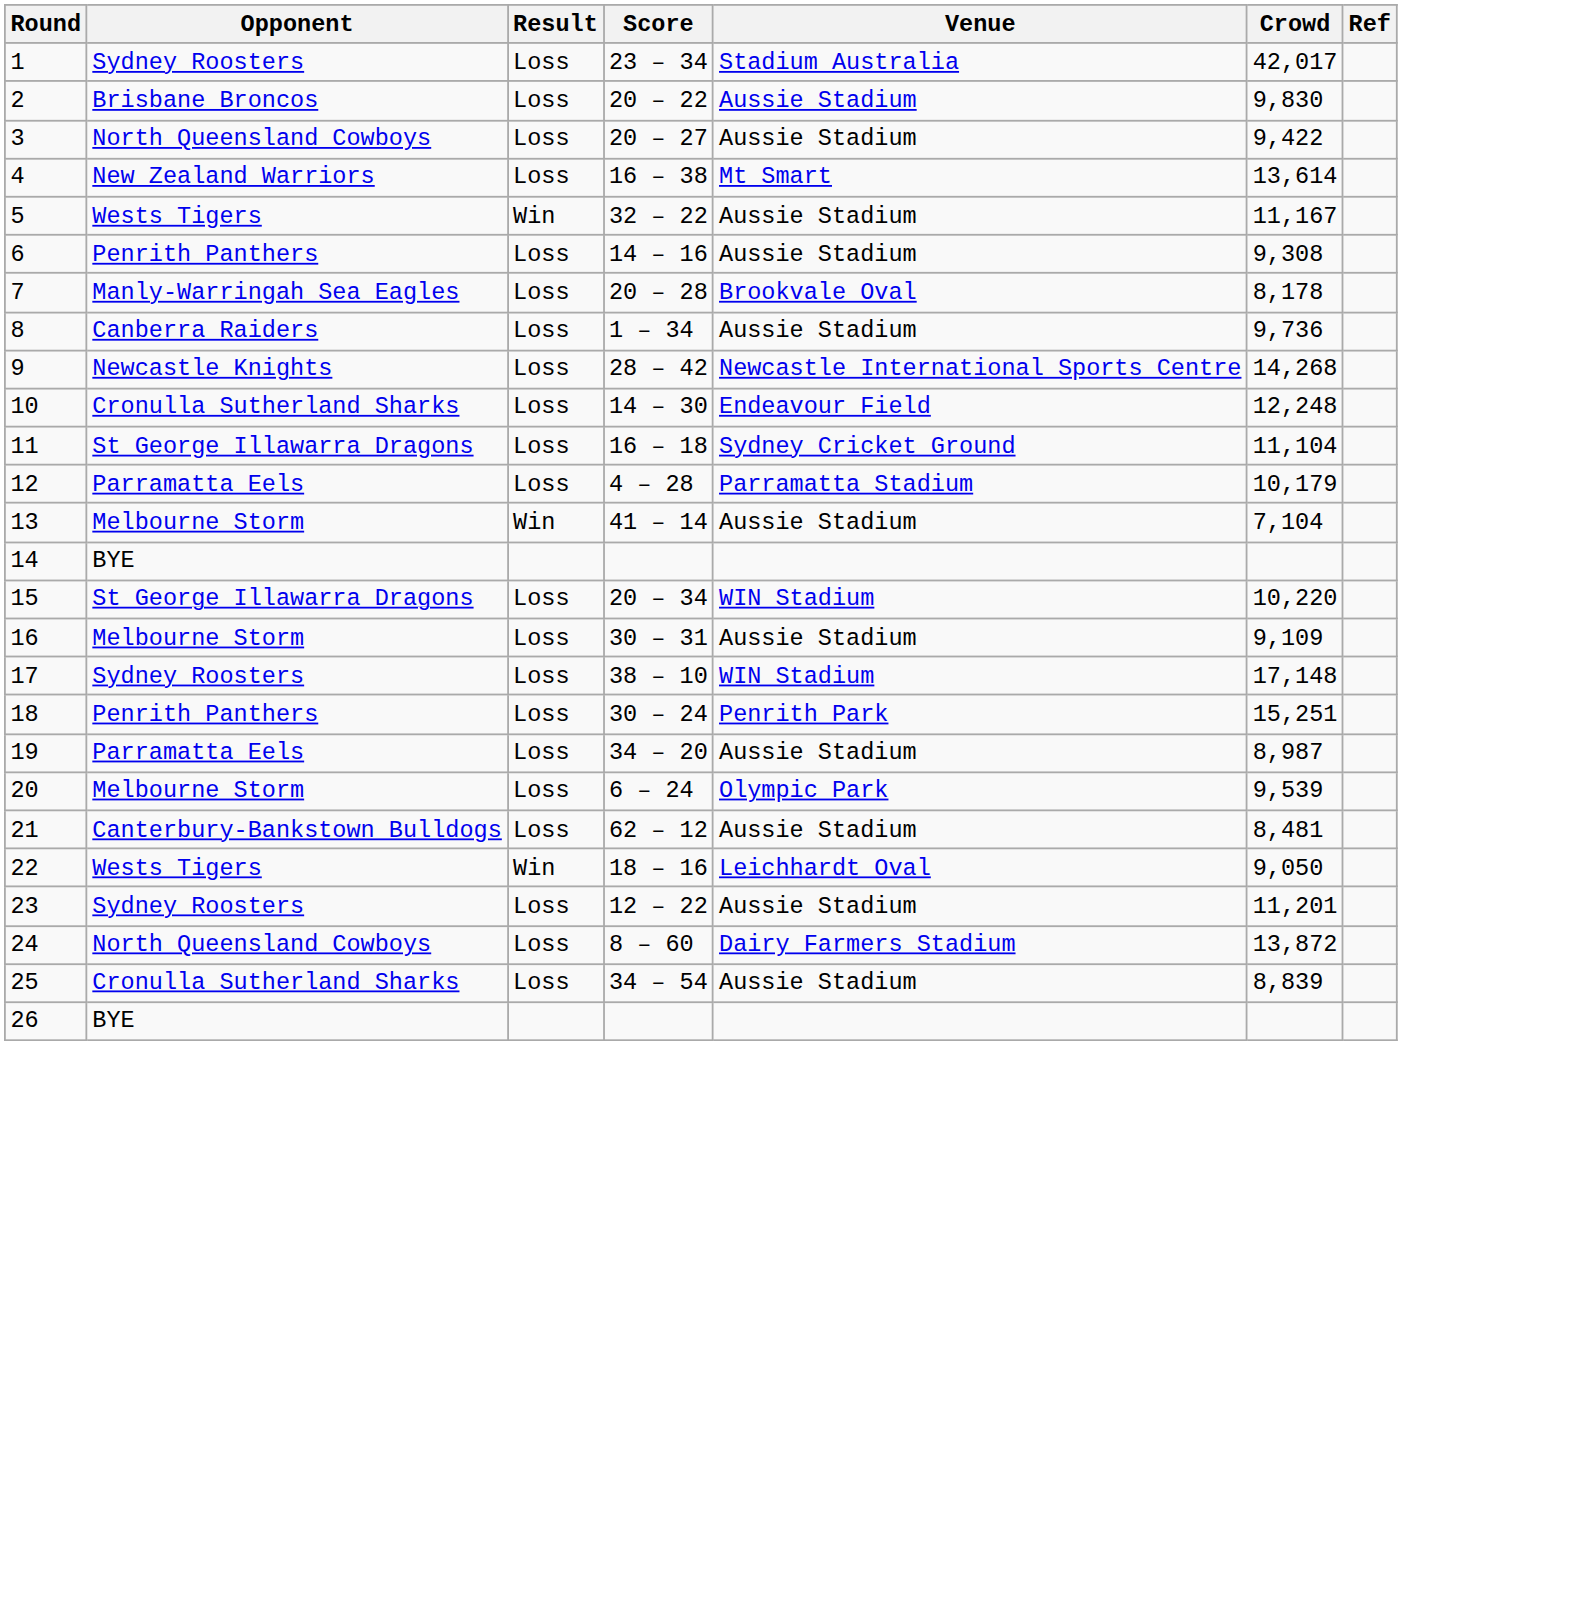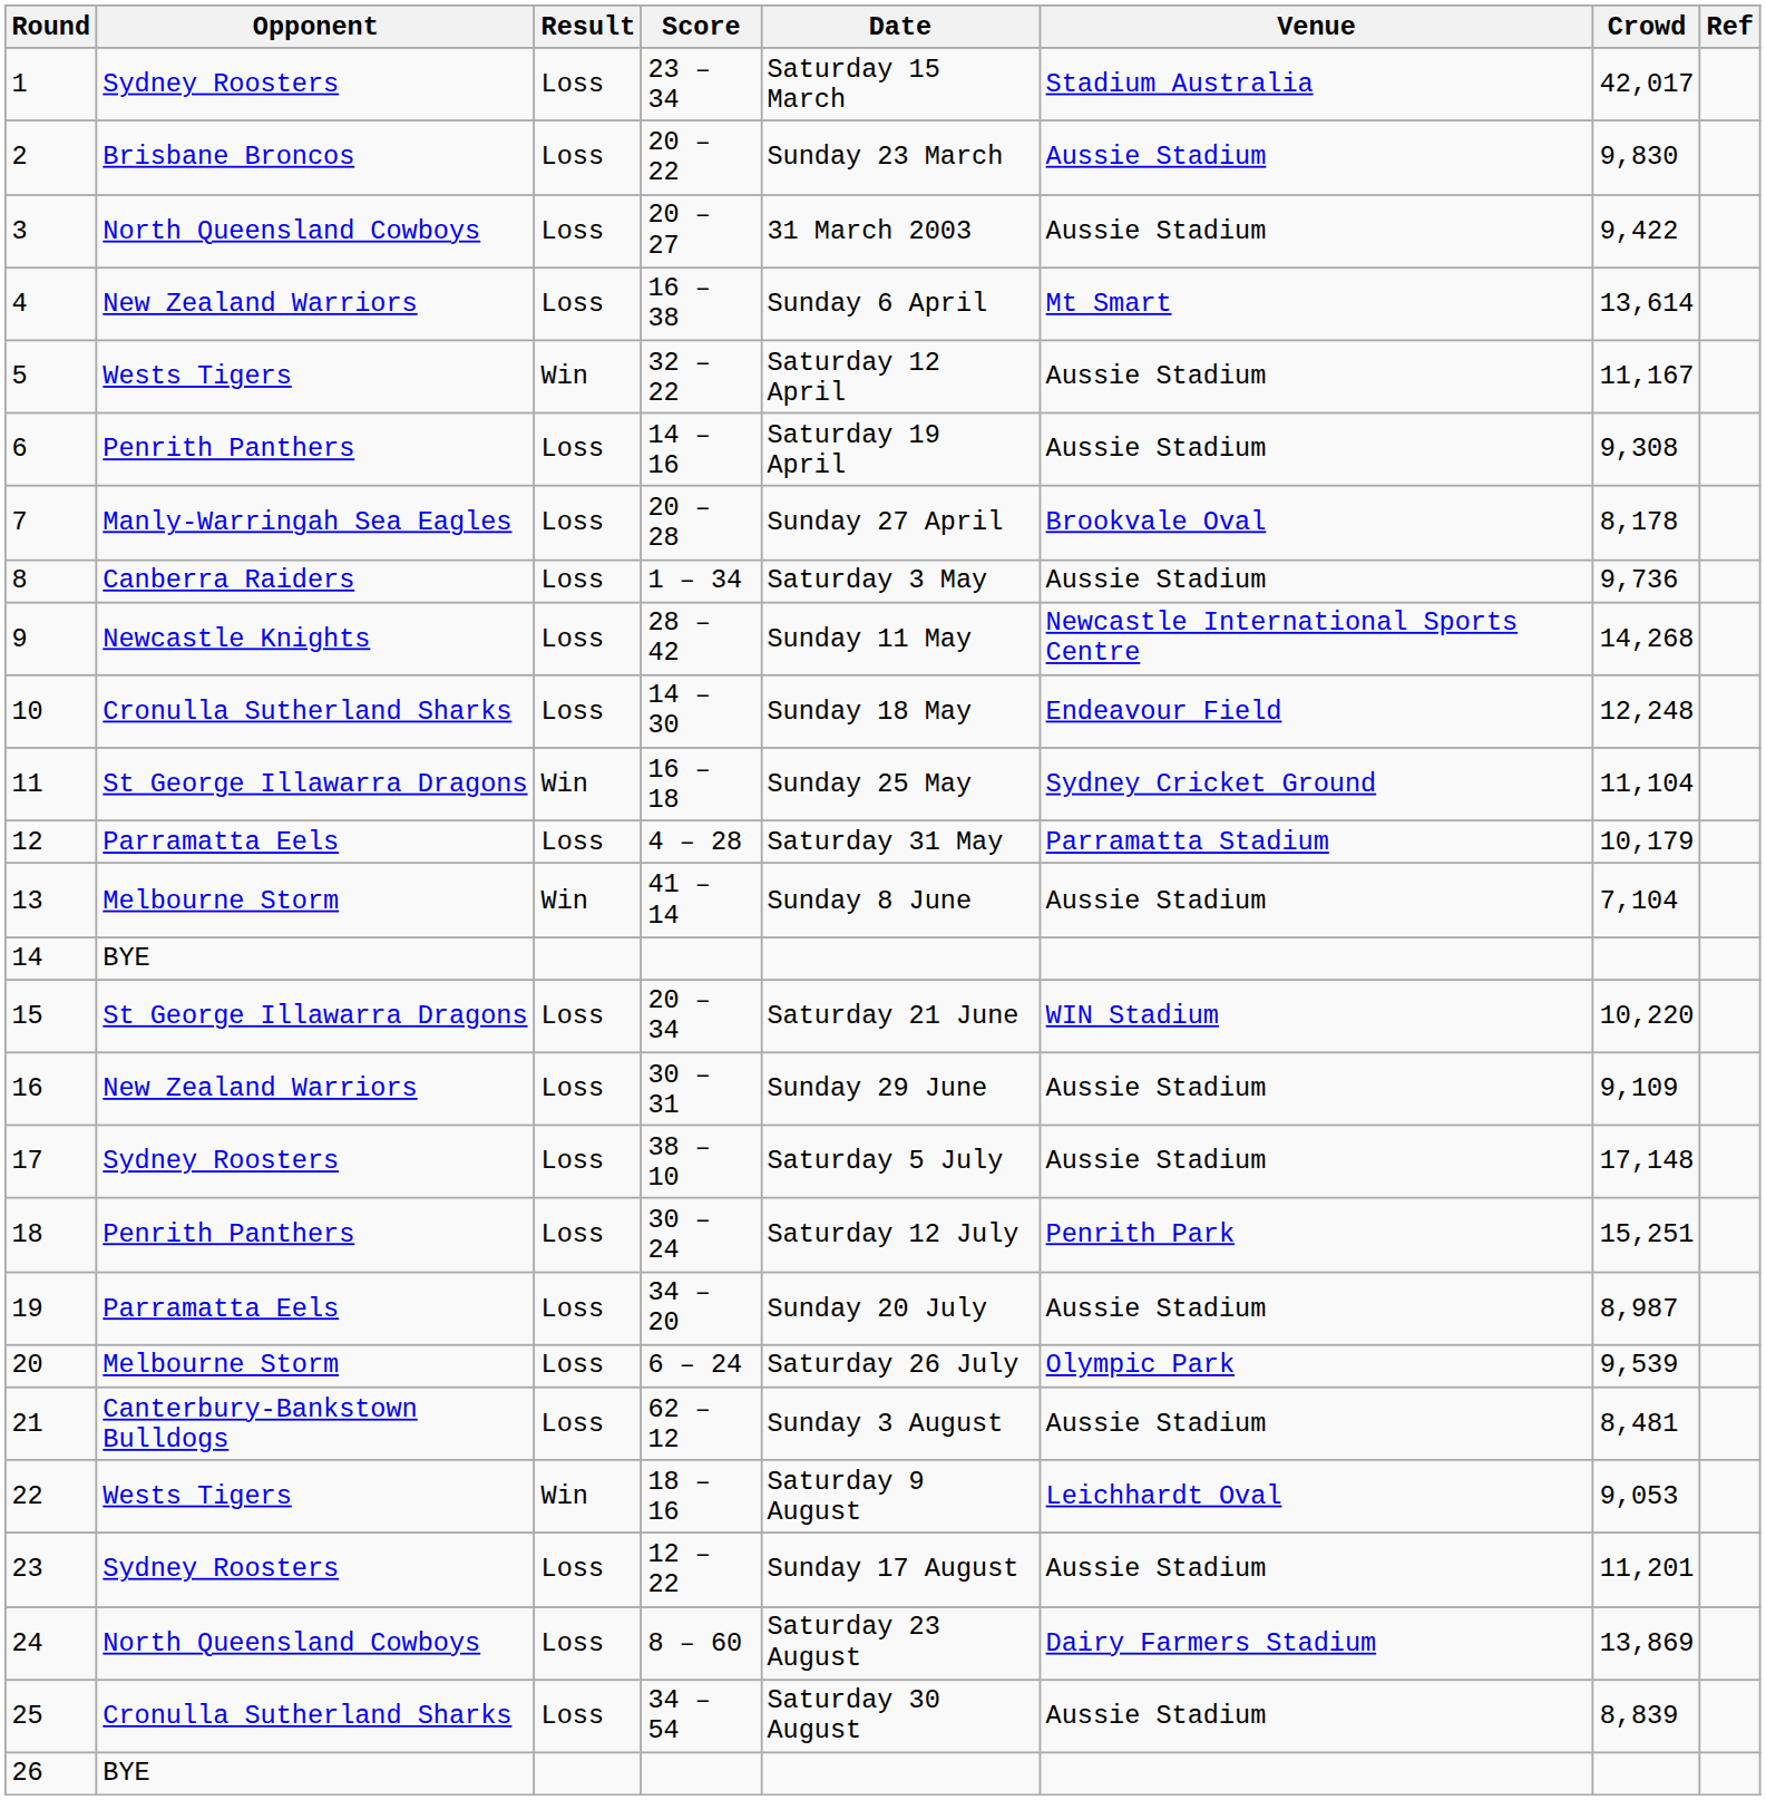+ column: Date | Saturday 15 March | Sunday 23 March | 31 March 2003 | Sunday 6 April | Saturday 12 April | Saturday 19 April | Sunday 27 April | Saturday 3 May | Sunday 11 May | Sunday 18 May | Sunday 25 May | Saturday 31 May | Sunday 8 June | Saturday 21 June | Sunday 29 June | Saturday 5 July | Saturday 12 July | Sunday 20 July | Saturday 26 July | Sunday 3 August | Saturday 9 August | Sunday 17 August | Saturday 23 August | Saturday 30 August
11 | Result: Loss -> Win
16 | Opponent: Melbourne Storm -> New Zealand Warriors
17 | Venue: WIN Stadium -> Aussie Stadium
22 | Crowd: 9,050 -> 9,053
24 | Crowd: 13,872 -> 13,869
